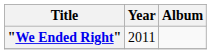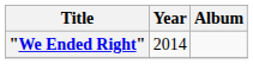"We Ended Right" | Year: 2011 -> 2014
